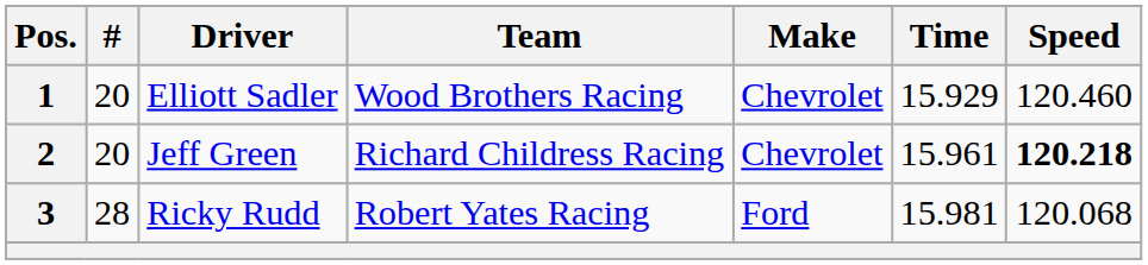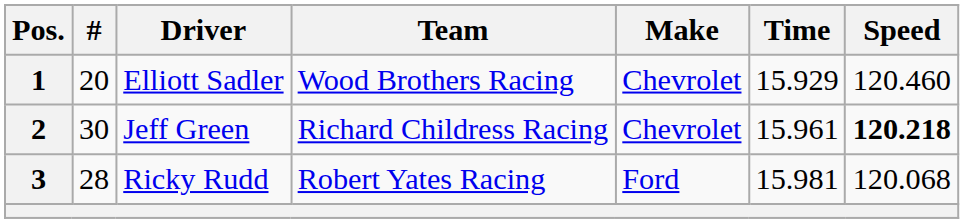2 | #: 20 -> 30
